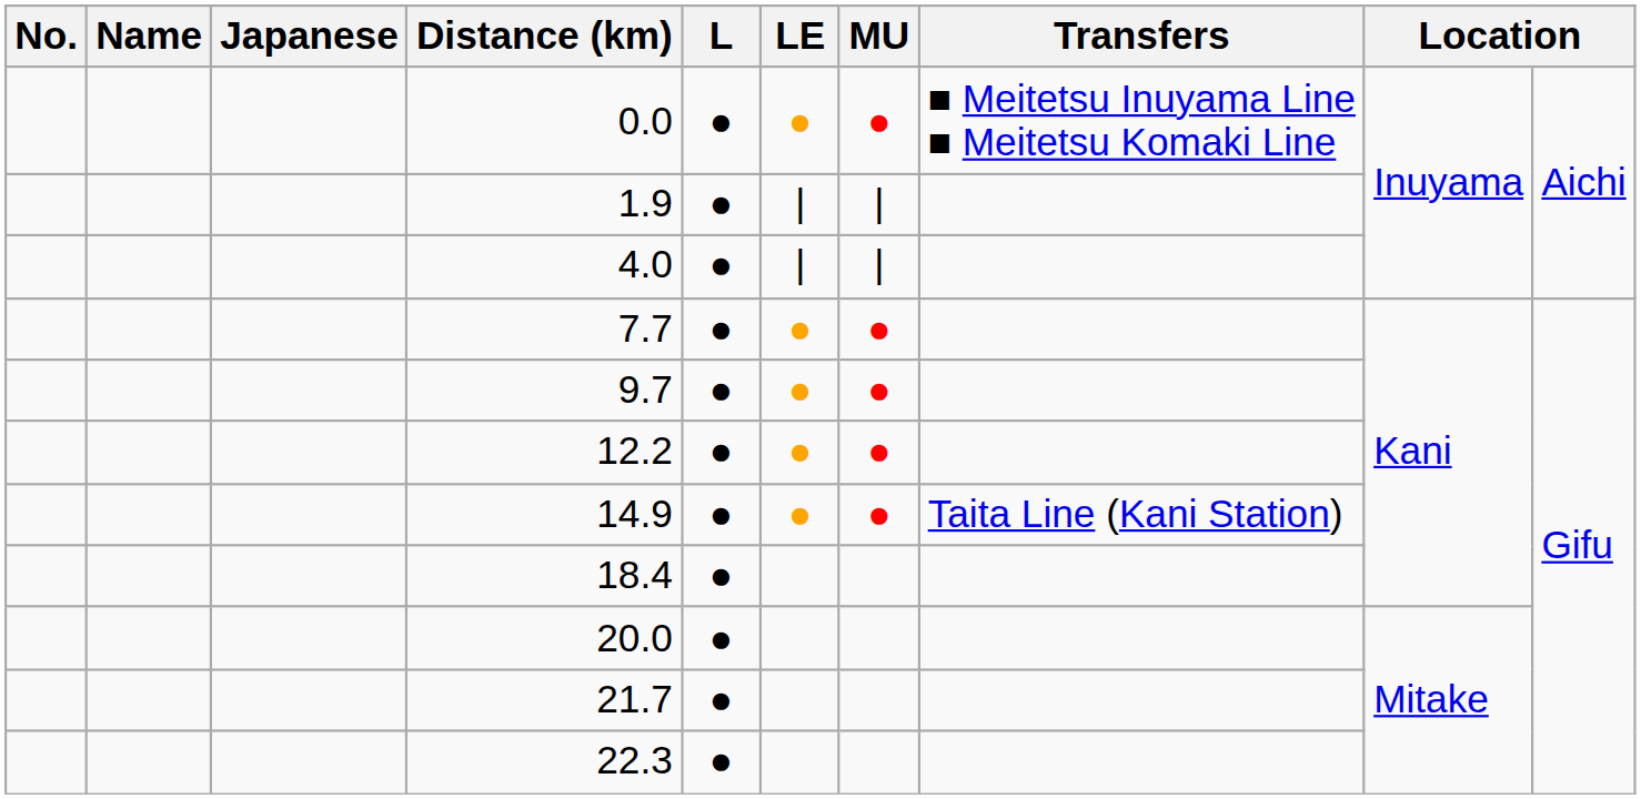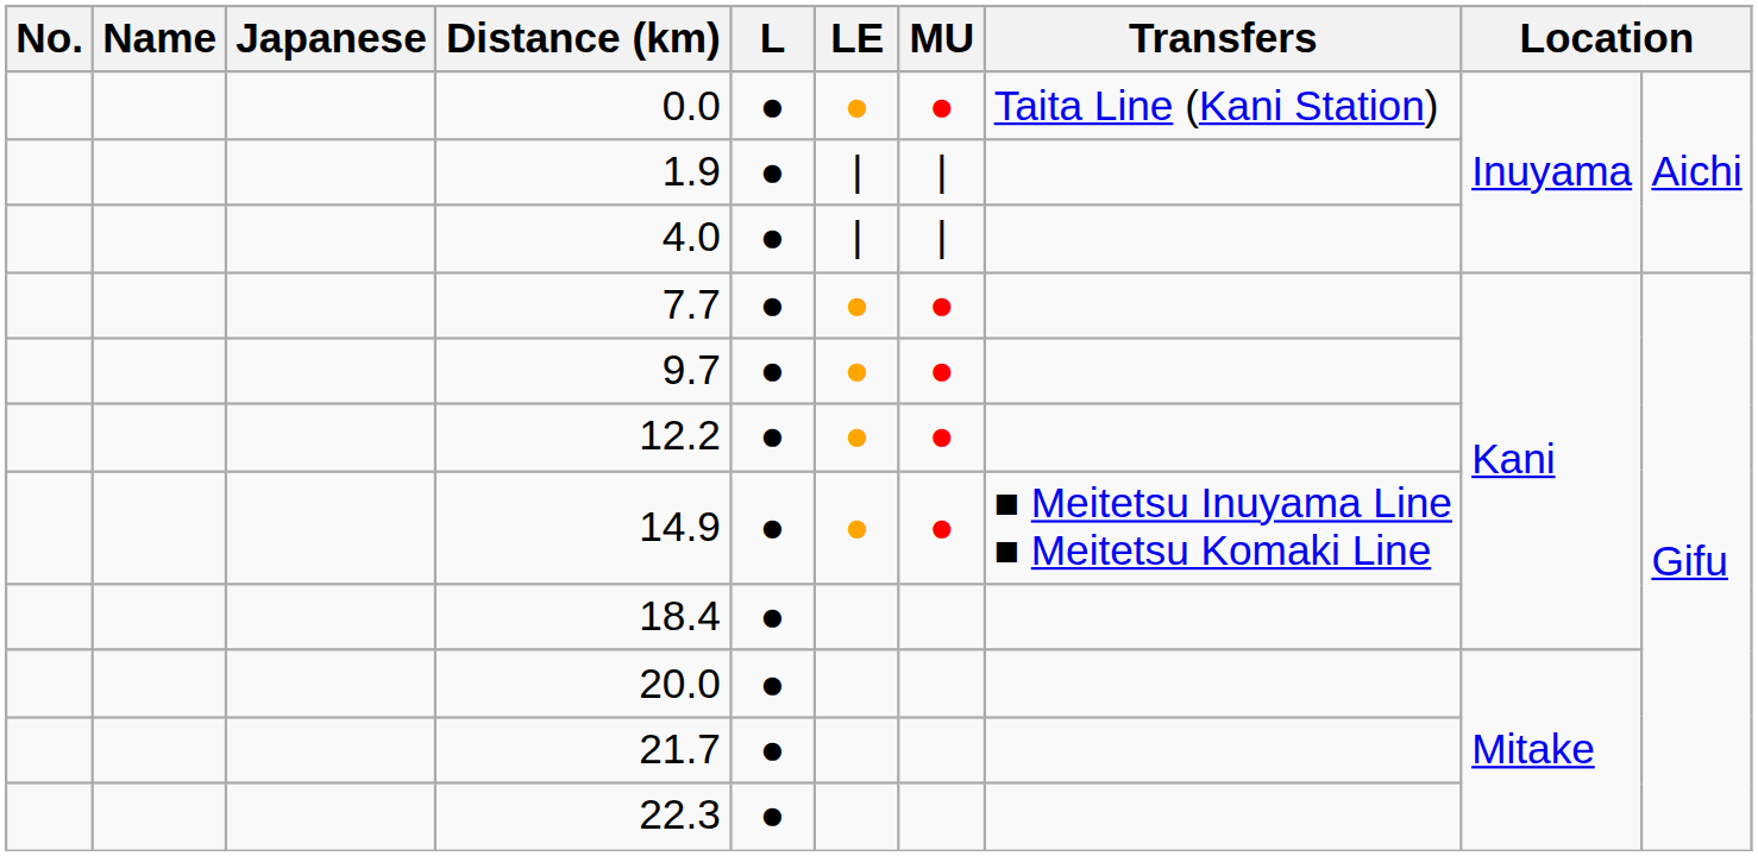0.0 | Transfers: ■ Meitetsu Inuyama Line ■ Meitetsu Komaki Line -> Taita Line (Kani Station)
14.9 | Transfers: Taita Line (Kani Station) -> ■ Meitetsu Inuyama Line ■ Meitetsu Komaki Line
